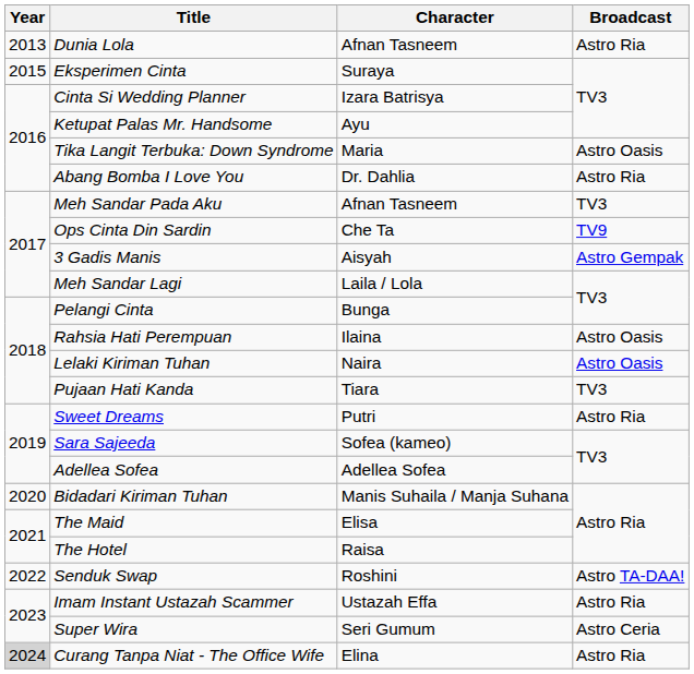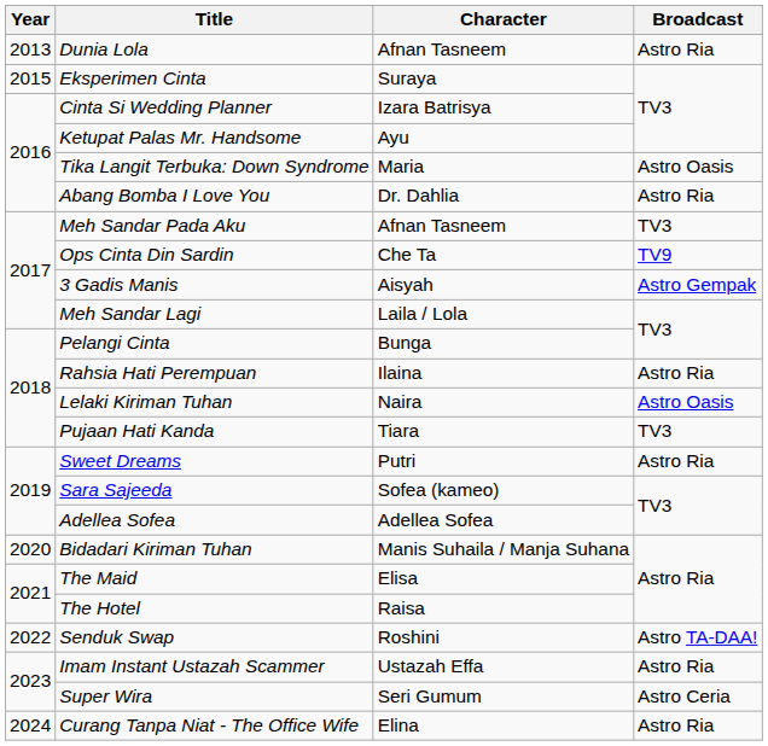Rahsia Hati Perempuan | Broadcast: Astro Oasis -> Astro Ria
Curang Tanpa Niat - The Office Wife | Year: lightgrey background -> no background
